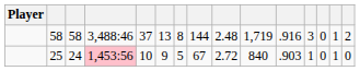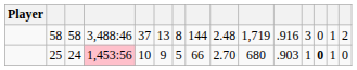25 | column 8: 67 -> 66
25 | column 9: 2.72 -> 2.70
25 | column 10: 840 -> 680
25 | column 13: normal -> bold
